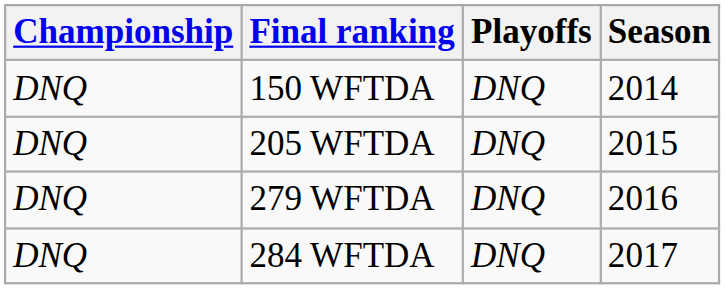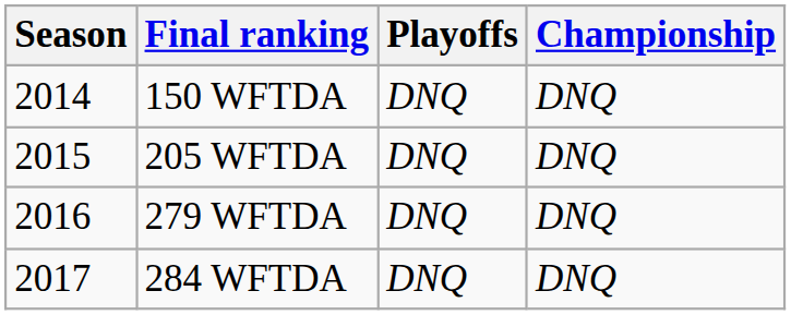columns swapped: Season <-> Championship
